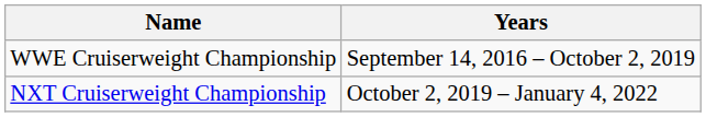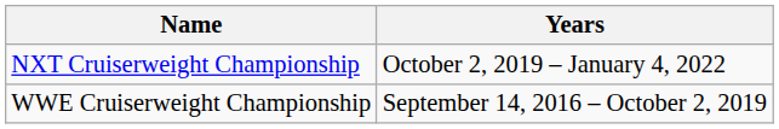rows swapped: WWE Cruiserweight Championship <-> NXT Cruiserweight Championship
